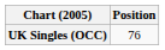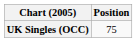UK Singles (OCC) | Position: 76 -> 75
